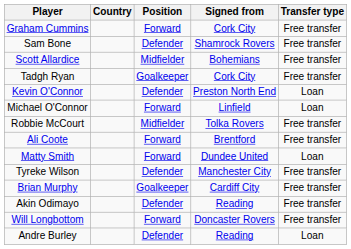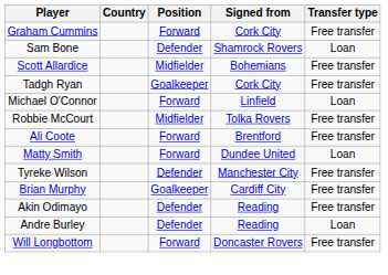Sam Bone | Transfer type: Free transfer -> Loan
- row: Kevin O'Connor | Defender | Preston North End | Loan
rows swapped: Andre Burley <-> Will Longbottom
